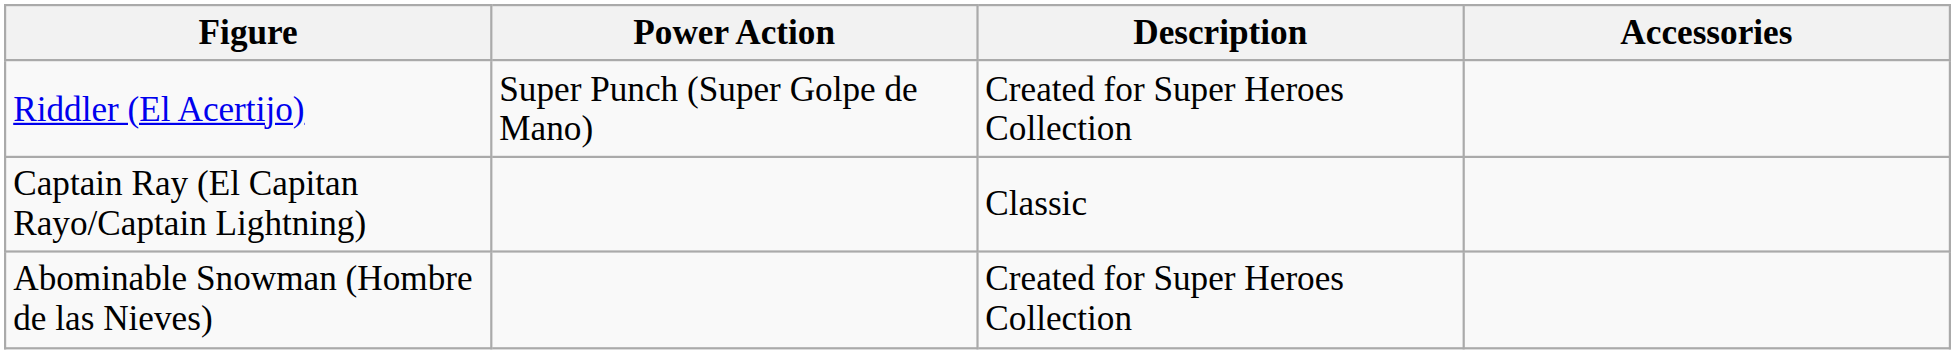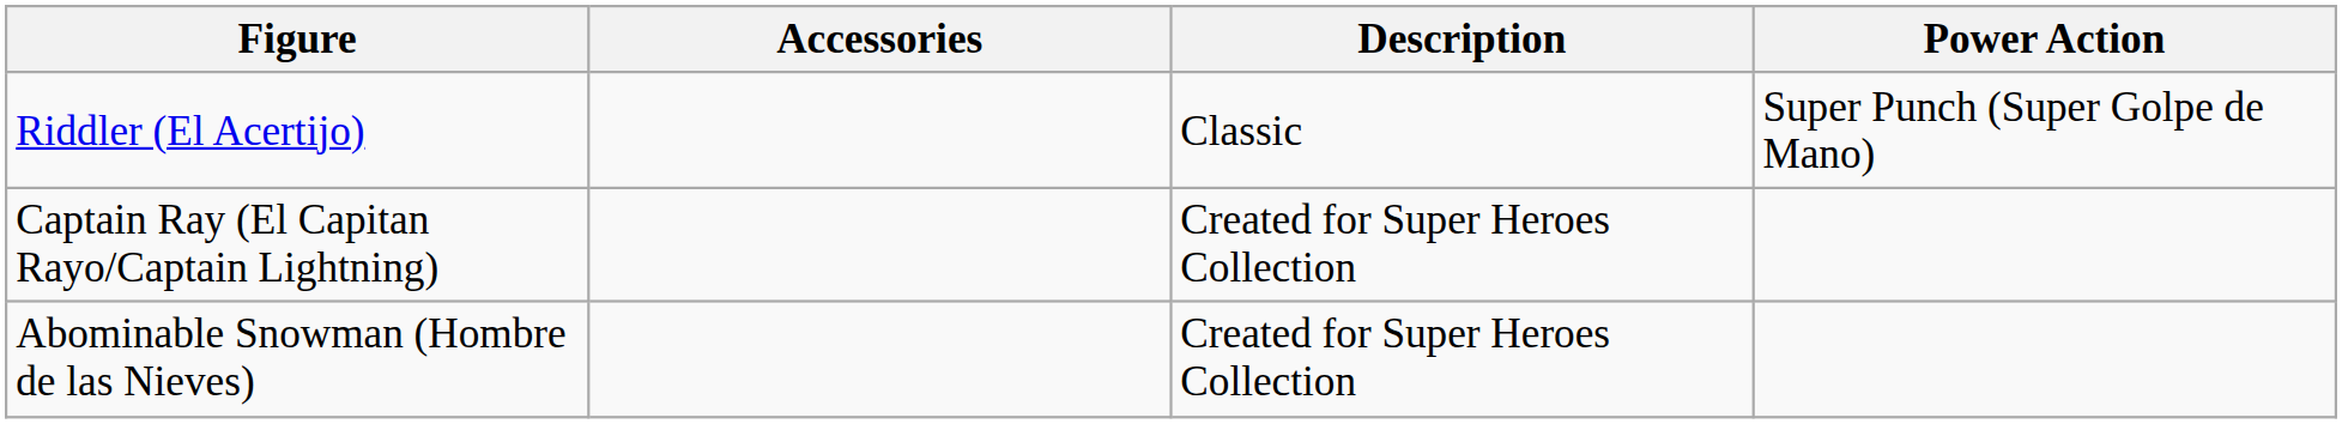columns swapped: Accessories <-> Power Action
Riddler (El Acertijo) | Description: Created for Super Heroes Collection -> Classic
Captain Ray (El Capitan Rayo/Captain Lightning) | Description: Classic -> Created for Super Heroes Collection
